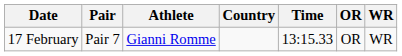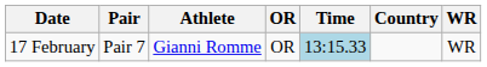columns swapped: Country <-> OR
17 February | Time: no background -> lightblue background
